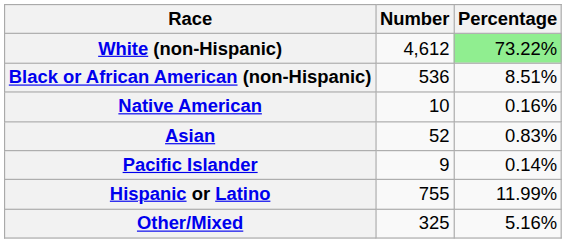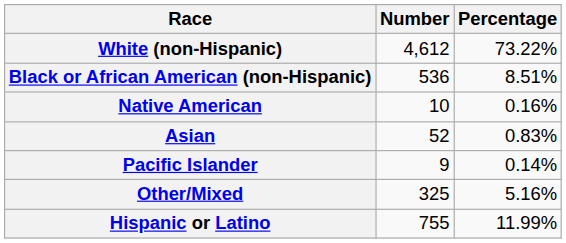White (non-Hispanic) | Percentage: lightgreen background -> no background
rows swapped: Other/Mixed <-> Hispanic or Latino
